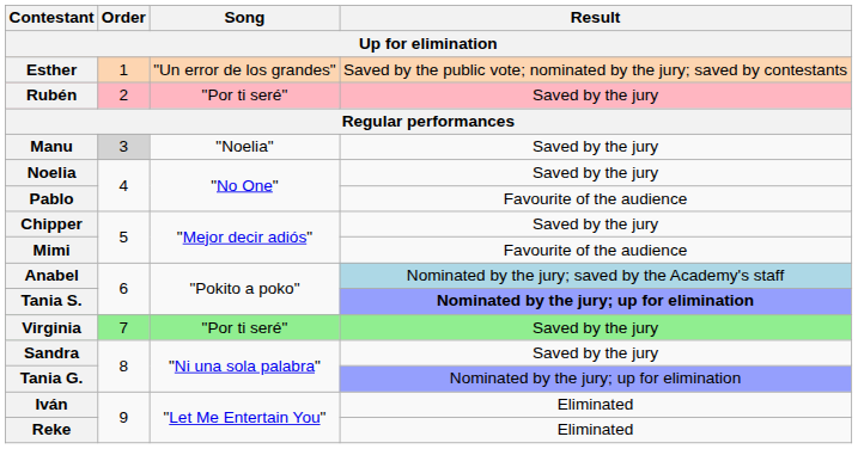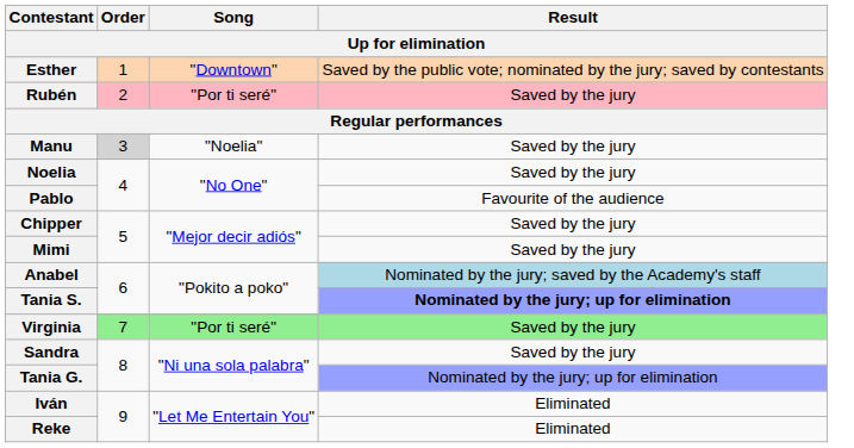Esther | Song: "Un error de los grandes" -> "Downtown"
Mimi | Result: Favourite of the audience -> Saved by the jury
